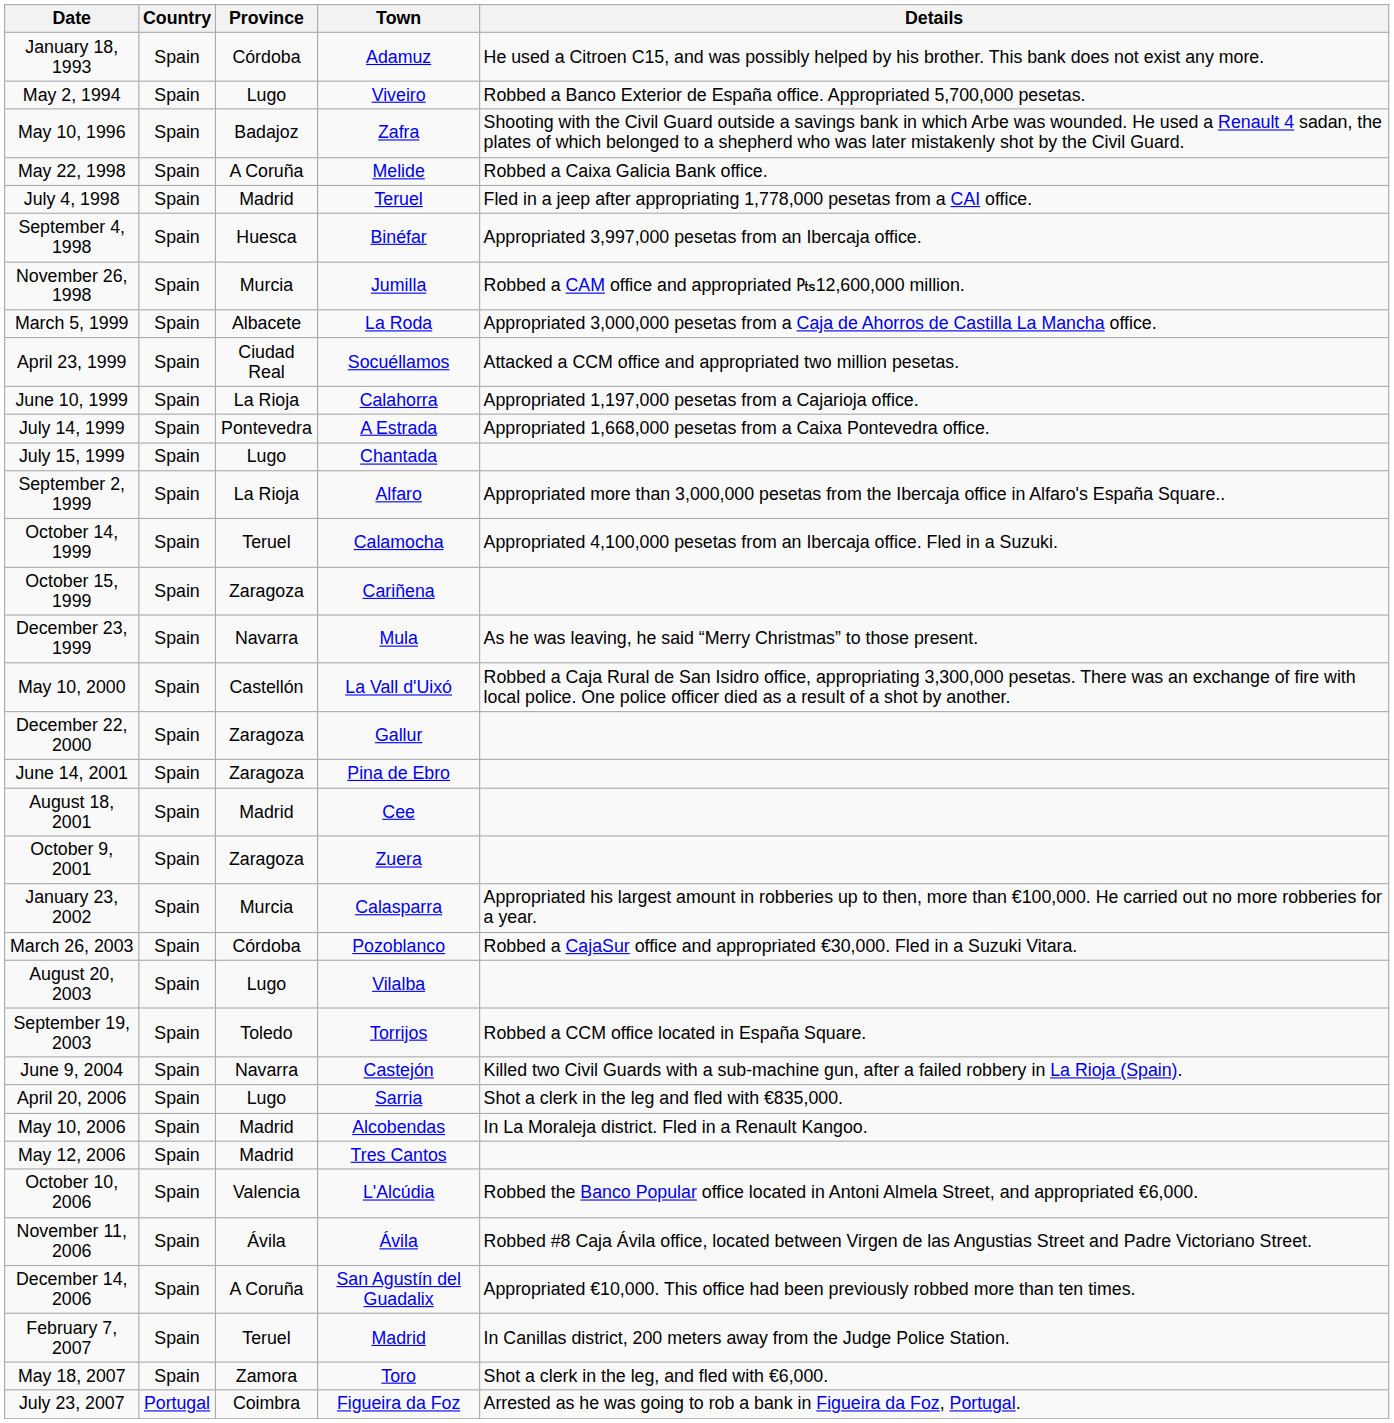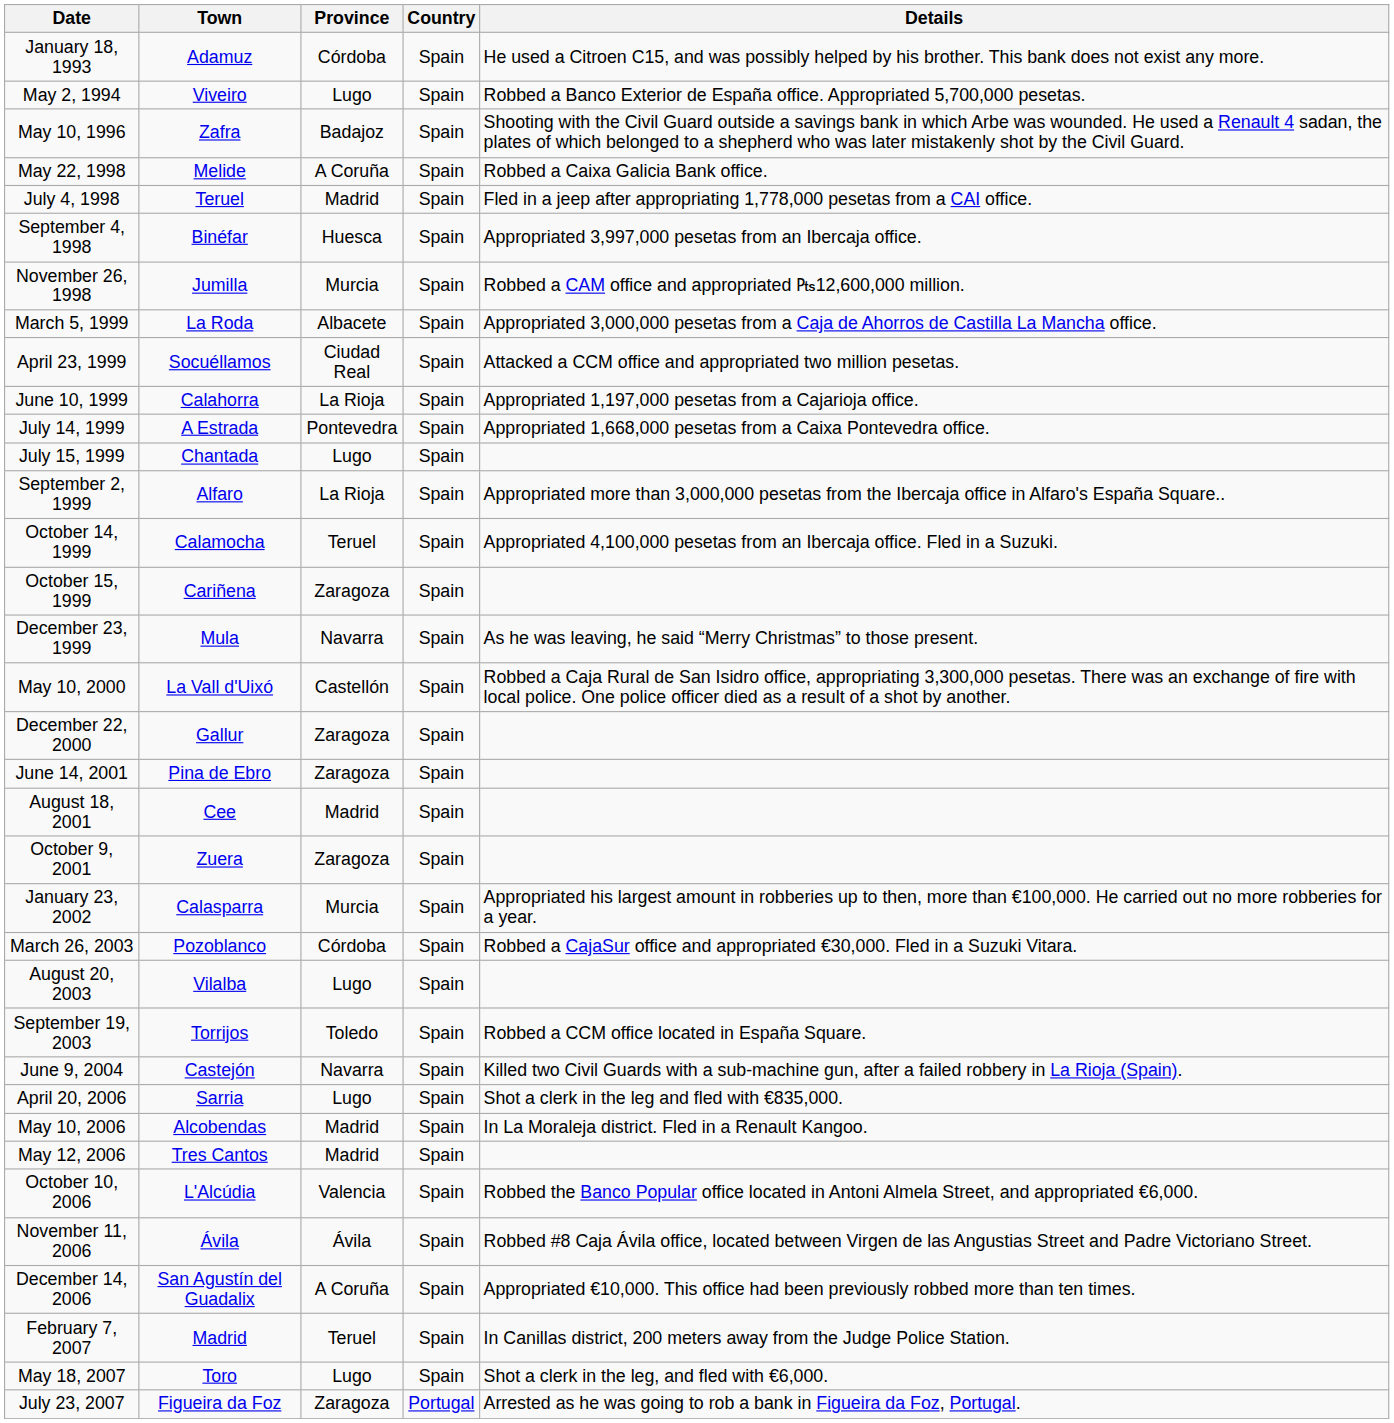columns swapped: Town <-> Country
May 18, 2007 | Province: Zamora -> Lugo
July 23, 2007 | Province: Coimbra -> Zaragoza
